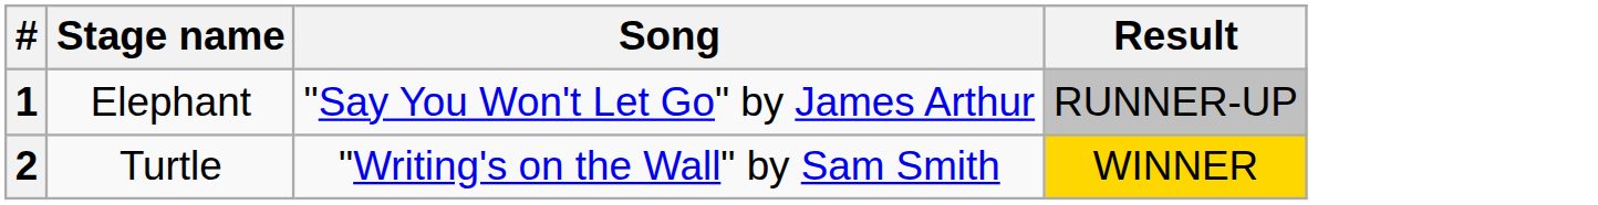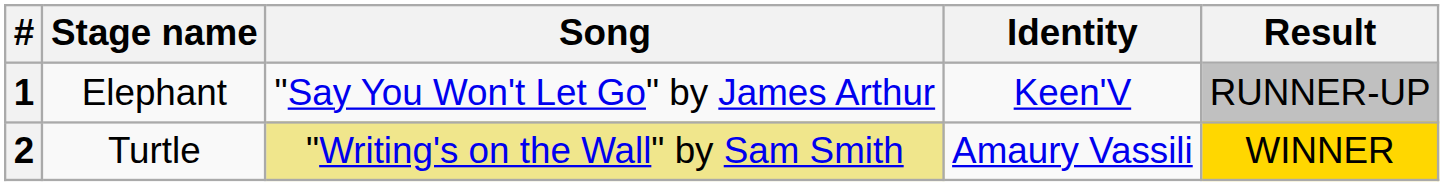+ column: Identity | Keen'V | Amaury Vassili
2 | Song: no background -> khaki background
